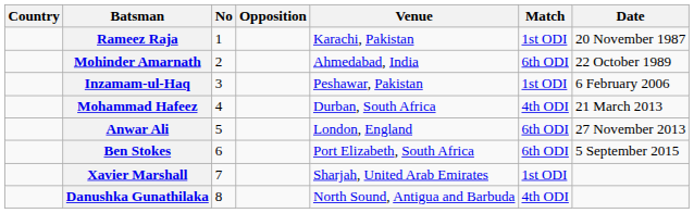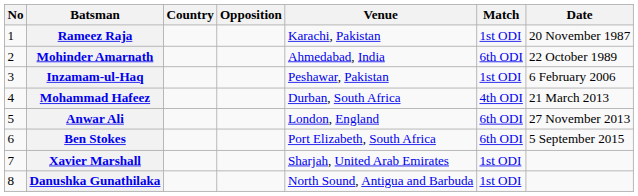columns swapped: No <-> Country
Danushka Gunathilaka | Match: 4th ODI -> 1st ODI
